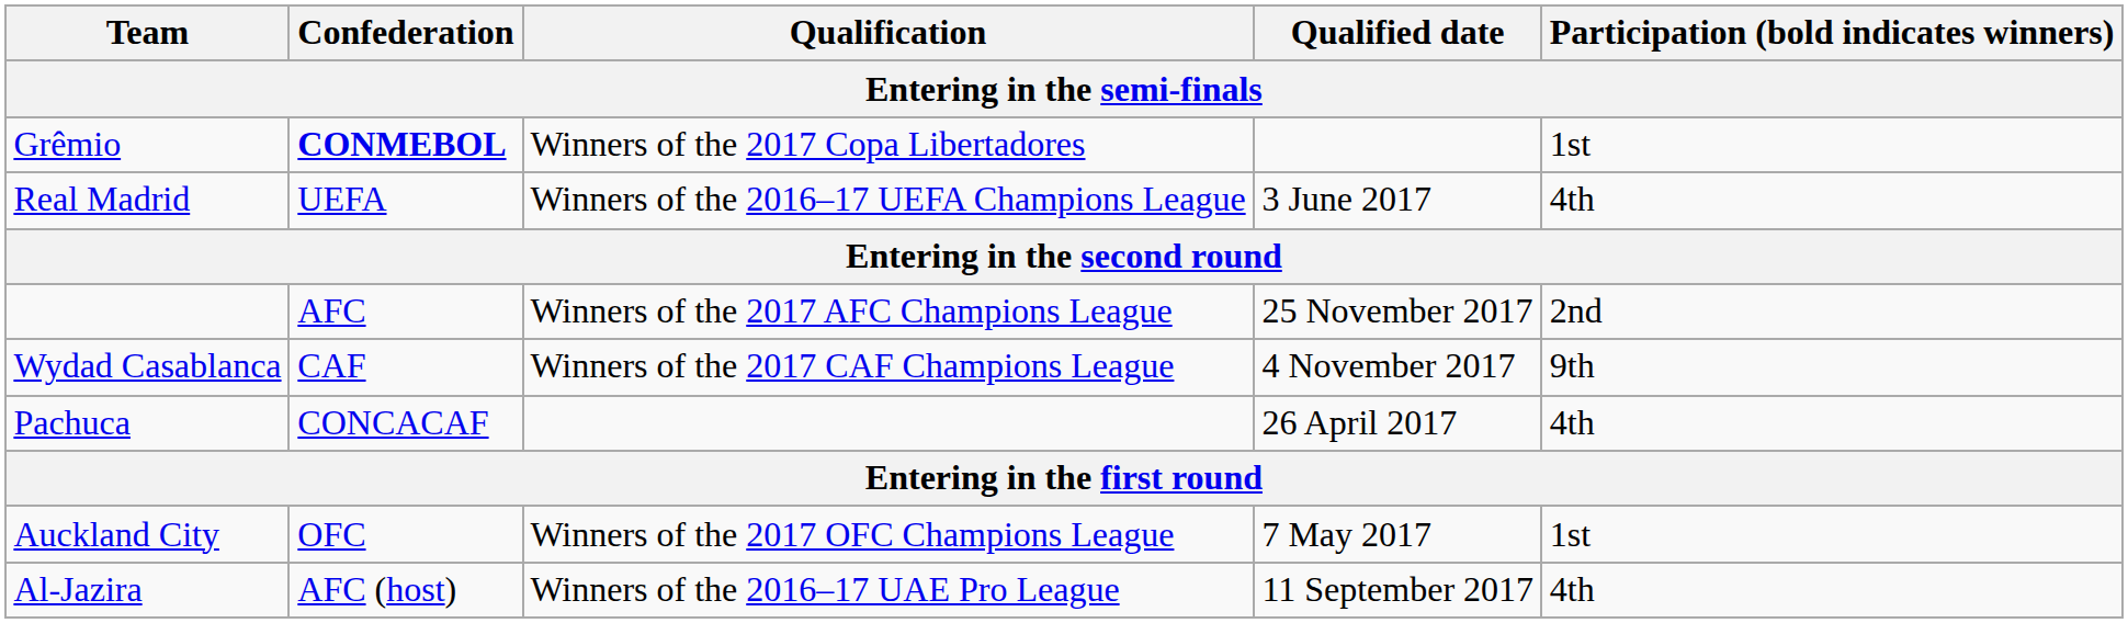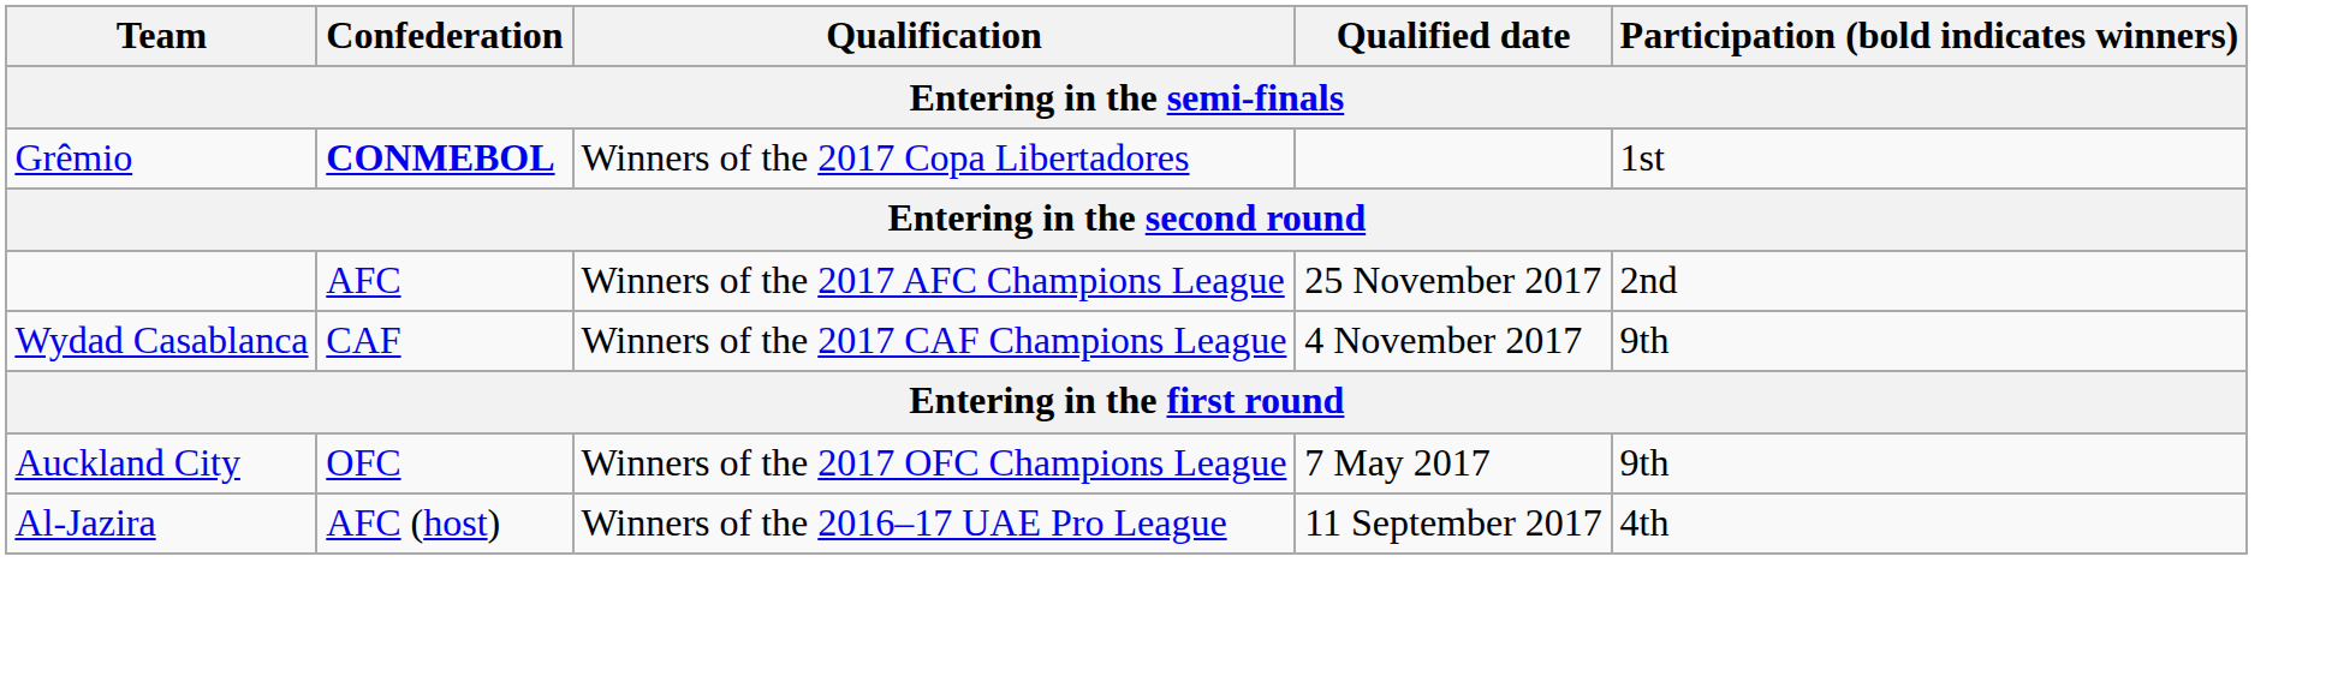- row: Real Madrid | UEFA | Winners of the 2016–17 UEFA Champions League | 3 June 2017 | 4th
- row: Pachuca | CONCACAF | 26 April 2017 | 4th
Auckland City | Participation (bold indicates winners): 1st -> 9th
